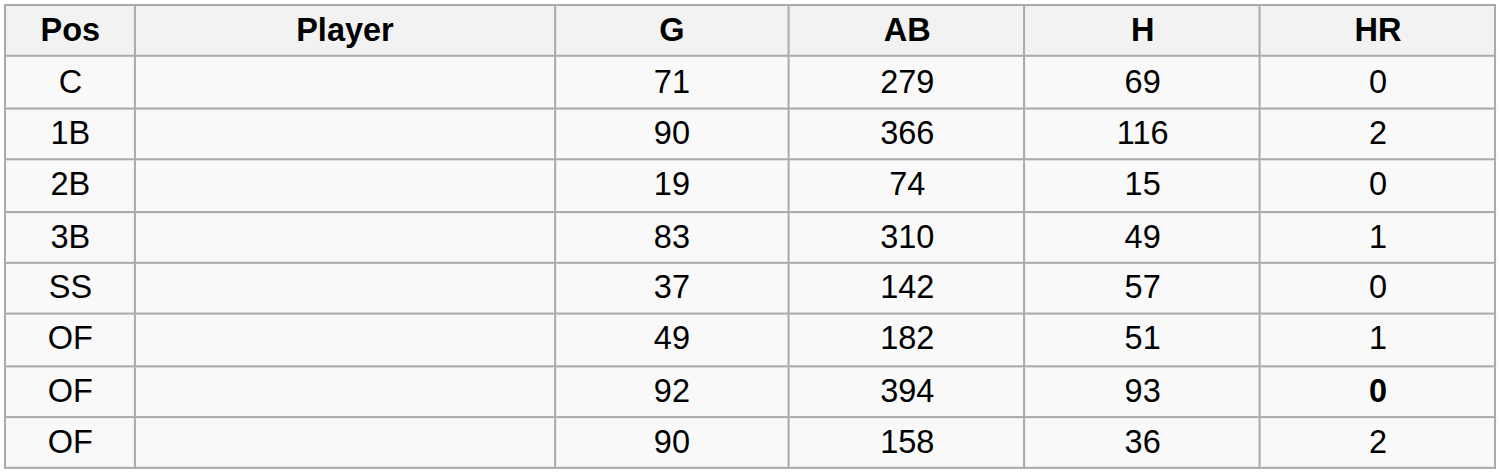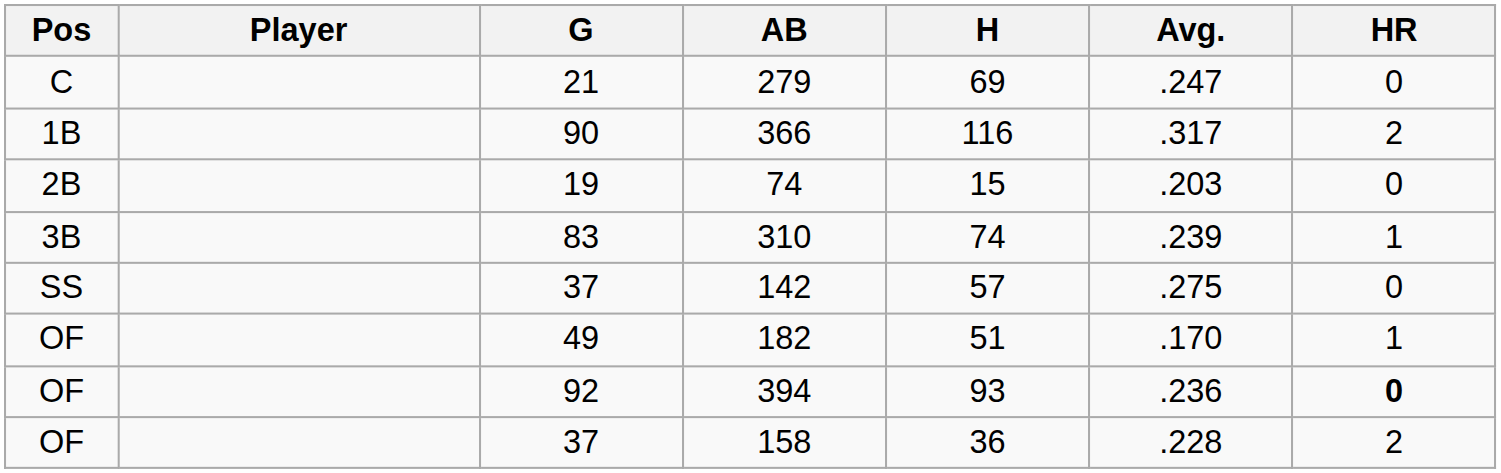+ column: Avg. | .247 | .317 | .203 | .239 | .275 | .170 | .236 | .228
279 | G: 71 -> 21
310 | H: 49 -> 74
158 | G: 90 -> 37
